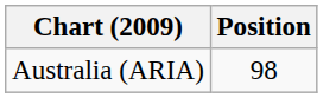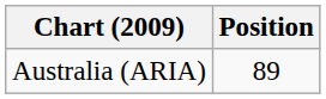Australia (ARIA) | Position: 98 -> 89
